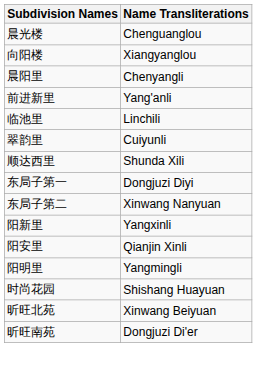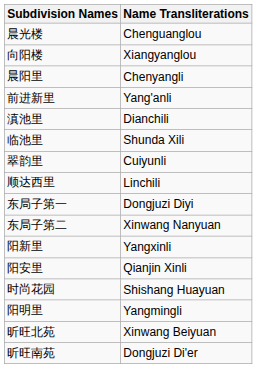+ row: 滇池里 | Dianchili
临池里 | Name Transliterations: Linchili -> Shunda Xili
顺达西里 | Name Transliterations: Shunda Xili -> Linchili
rows swapped: 阳明里 <-> 时尚花园
